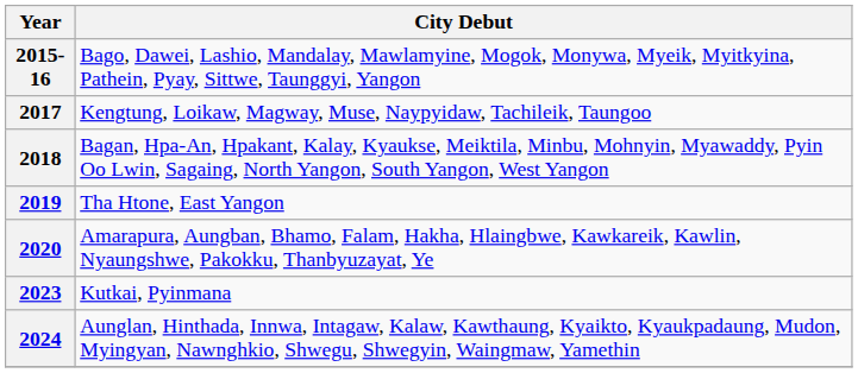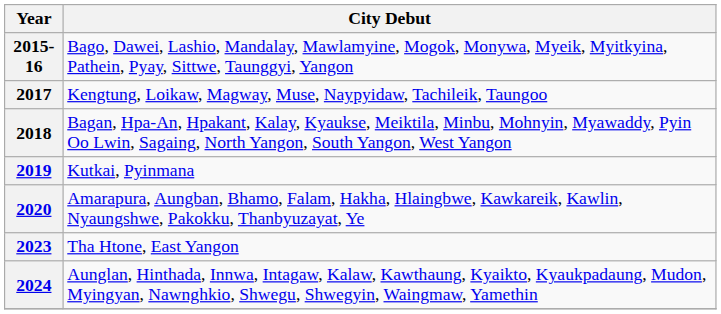2019 | City Debut: Tha Htone, East Yangon -> Kutkai, Pyinmana
2023 | City Debut: Kutkai, Pyinmana -> Tha Htone, East Yangon
